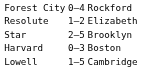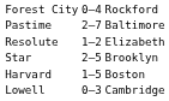+ row: Pastime | 2–7 | Baltimore
Harvard | column 2: 0–3 -> 1–5
Lowell | column 2: 1–5 -> 0–3
